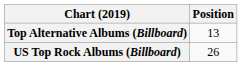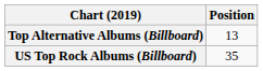US Top Rock Albums (Billboard) | Position: 26 -> 35
